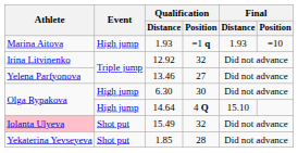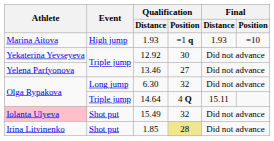12.92 | Athlete: Irina Litvinenko -> Yekaterina Yevseyeva
12.92 | Qualification / Position: 32 -> 30
6.30 | Event: High jump -> Long jump
6.30 | Qualification / Position: 30 -> 32
14.64 | Event: High jump -> Triple jump
14.64 | Final / Distance: 15.10 -> 15.11
1.85 | Athlete: Yekaterina Yevseyeva -> Irina Litvinenko
1.85 | Qualification / Position: no background -> khaki background
